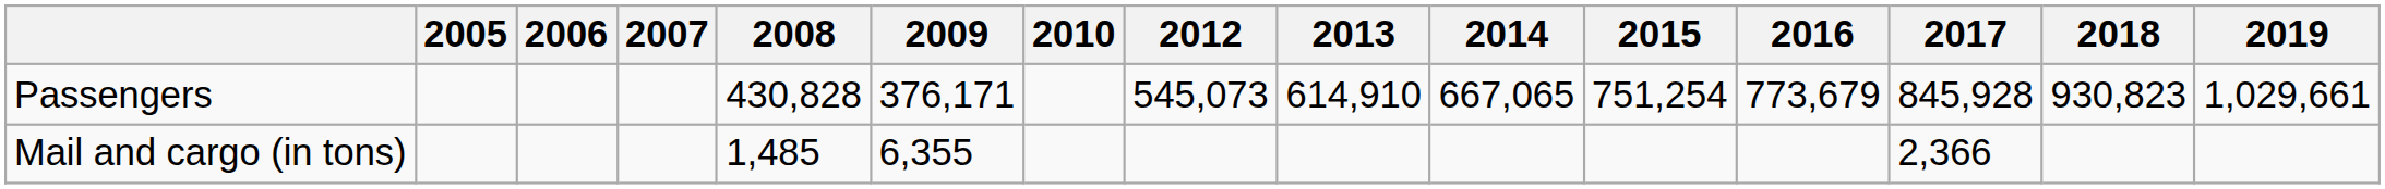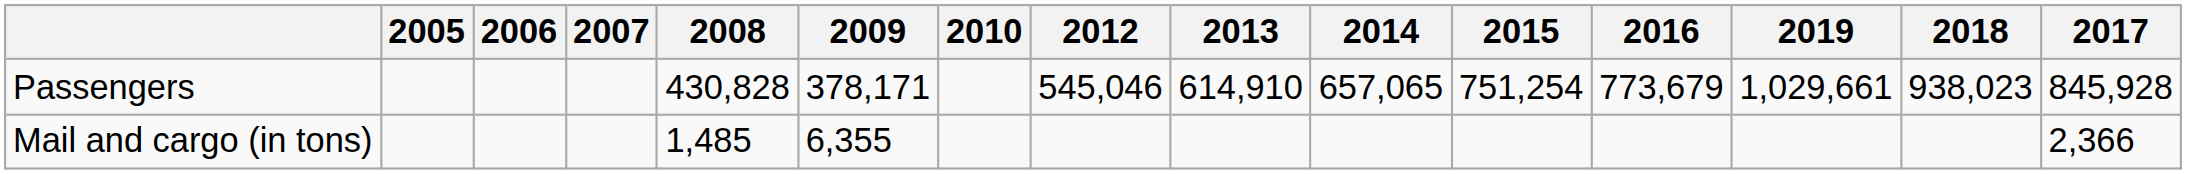columns swapped: 2017 <-> 2019
Passengers | 2009: 376,171 -> 378,171
Passengers | 2012: 545,073 -> 545,046
Passengers | 2014: 667,065 -> 657,065
Passengers | 2018: 930,823 -> 938,023
